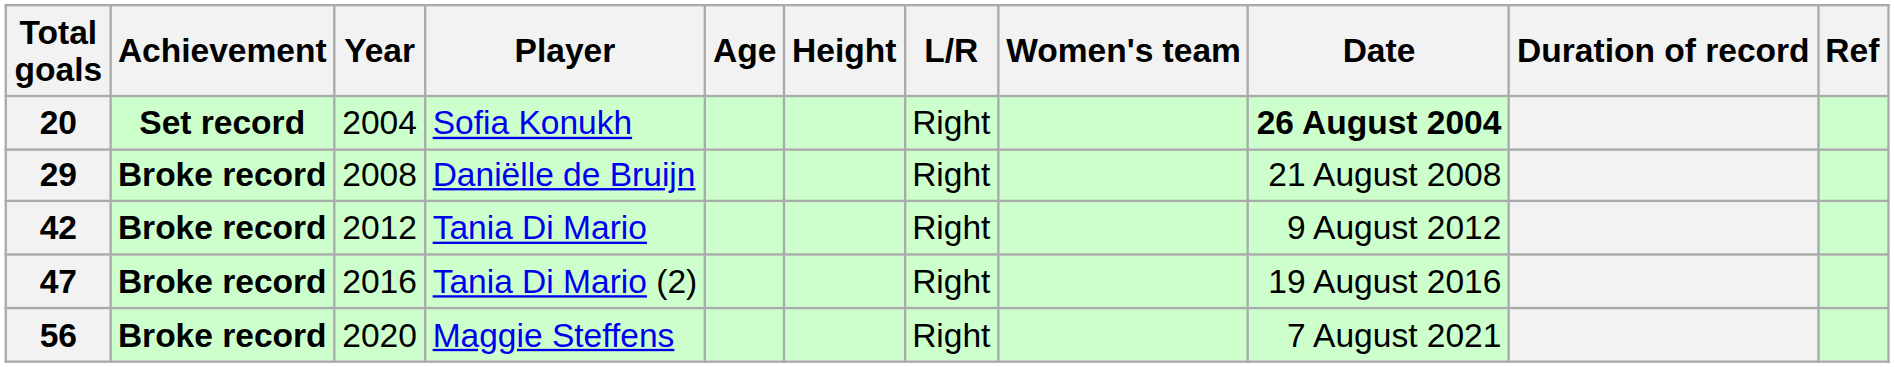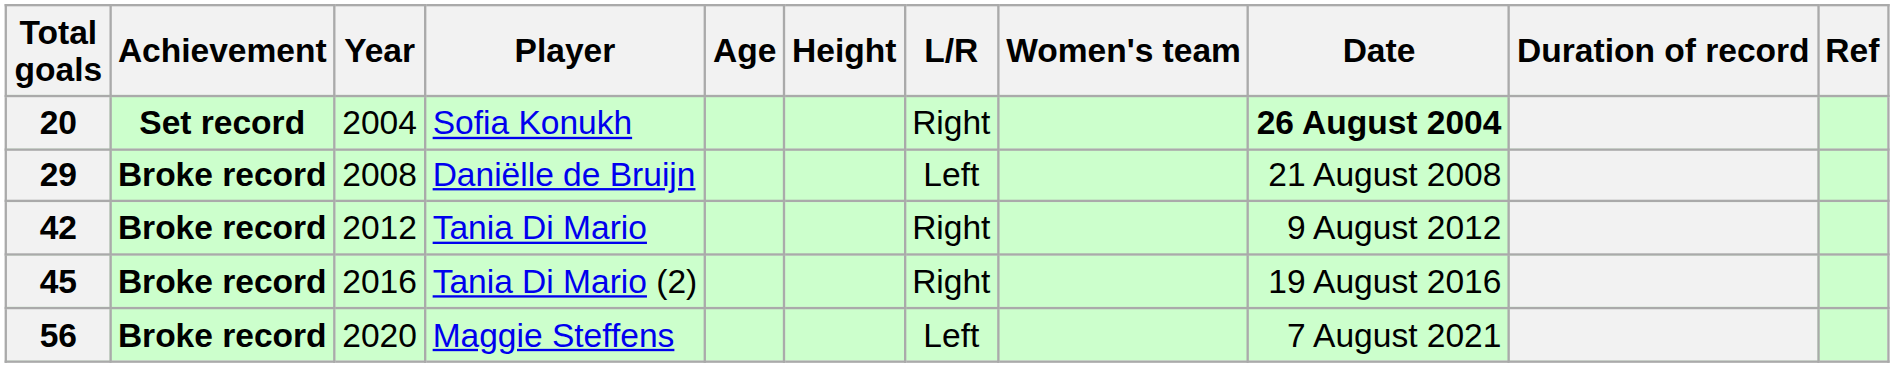Daniëlle de Bruijn | L/R: Right -> Left
Tania Di Mario (2) | Total goals: 47 -> 45
Maggie Steffens | L/R: Right -> Left
